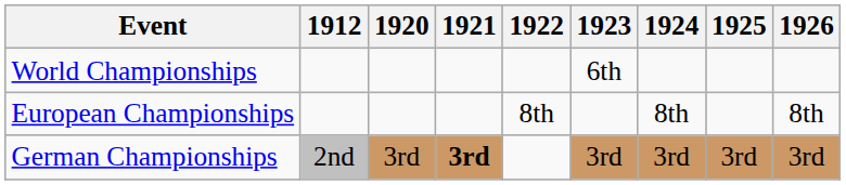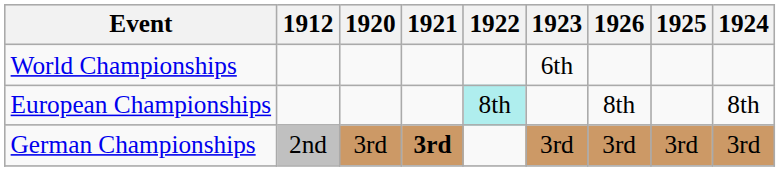columns swapped: 1924 <-> 1926
European Championships | 1922: no background -> paleturquoise background
